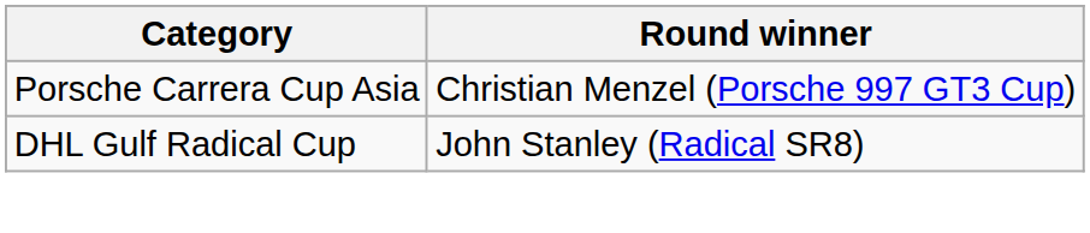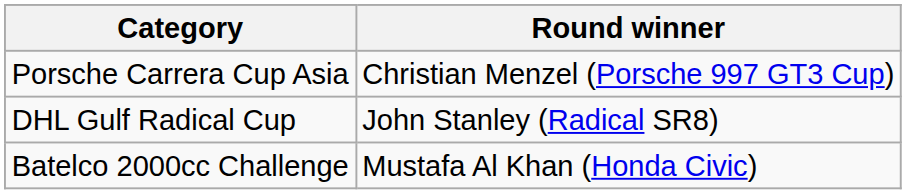+ row: Batelco 2000cc Challenge | Mustafa Al Khan (Honda Civic)
